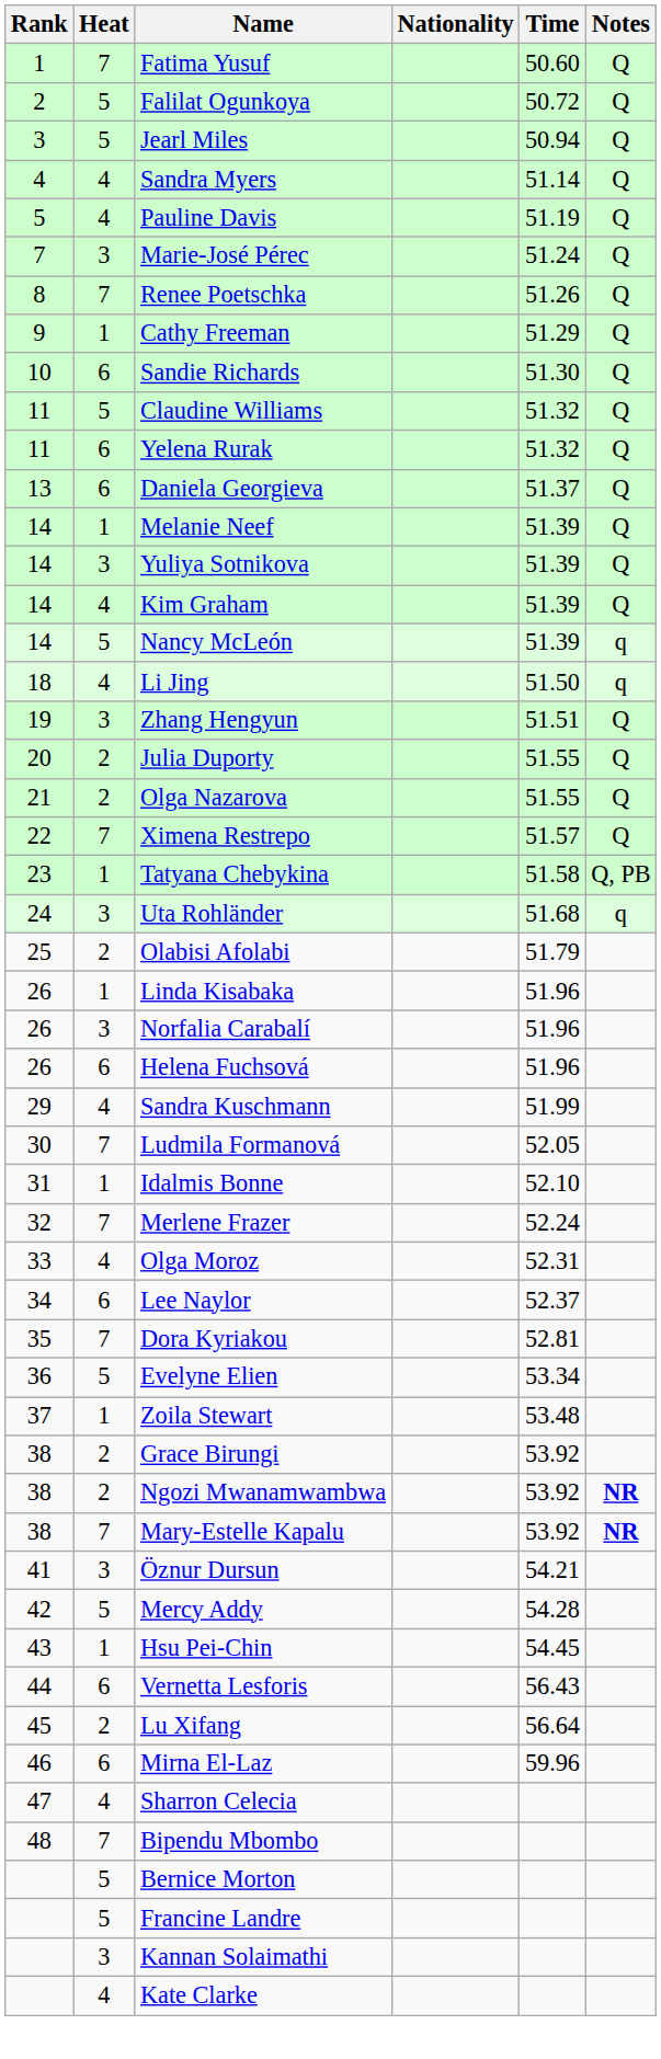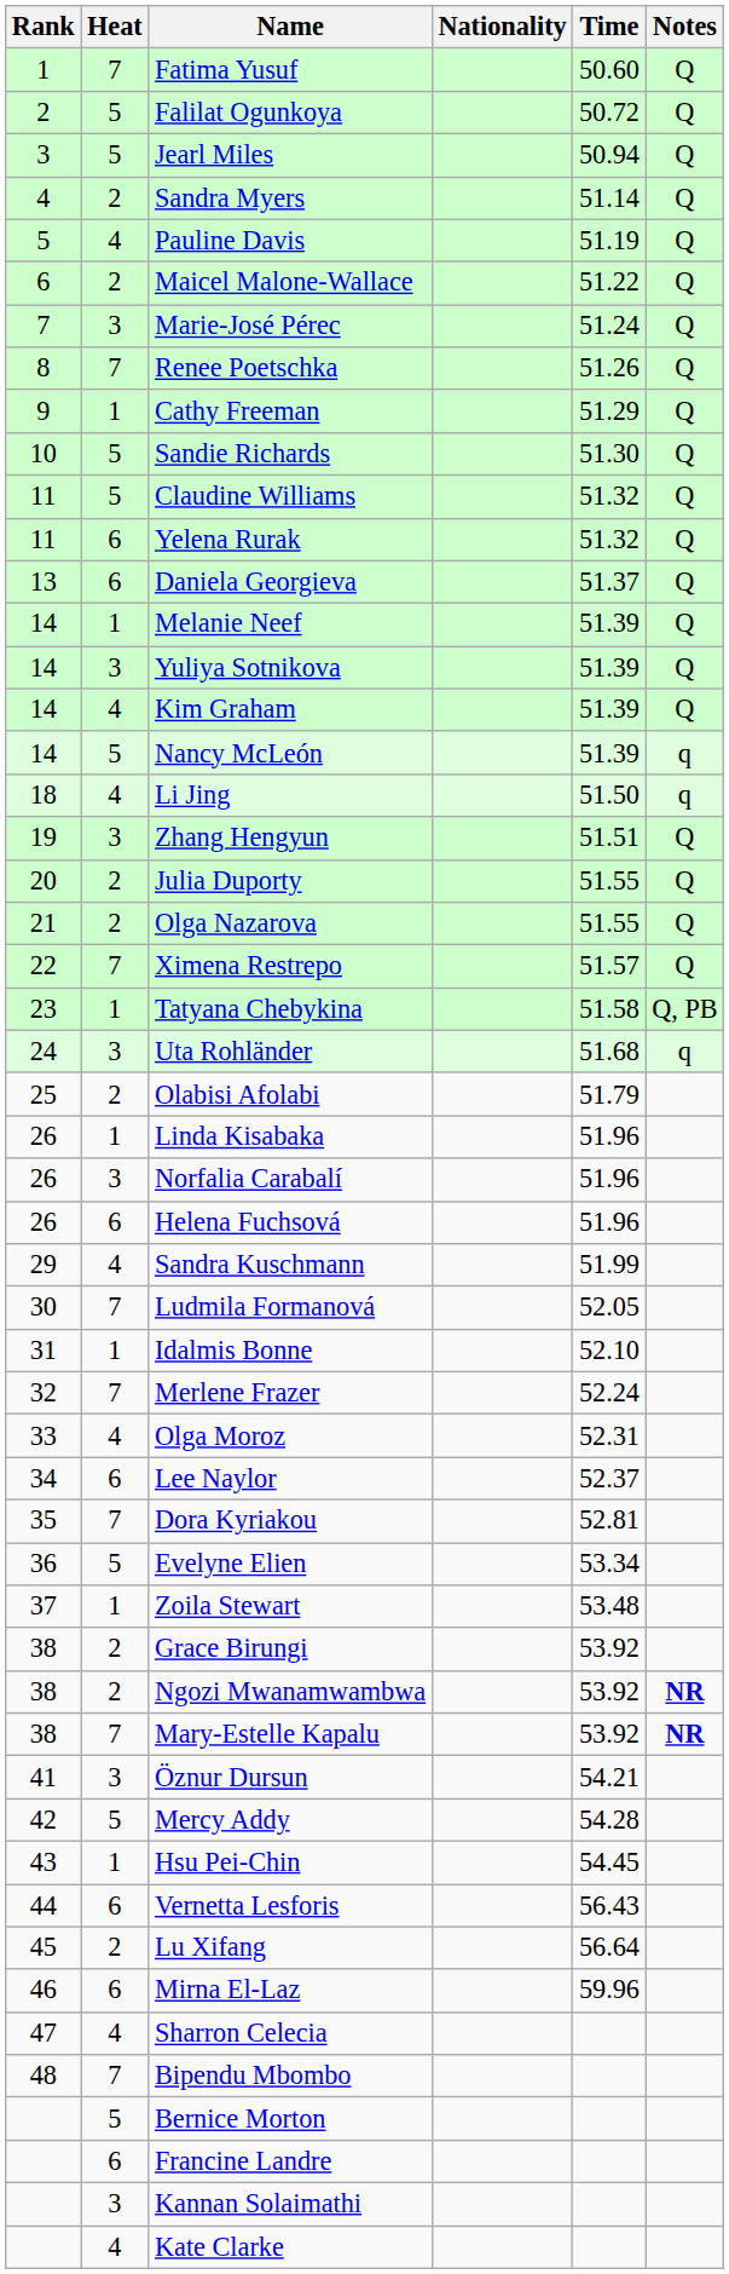Sandra Myers | Heat: 4 -> 2
+ row: 6 | 2 | Maicel Malone-Wallace | 51.22 | Q
Sandie Richards | Heat: 6 -> 5
Francine Landre | Heat: 5 -> 6
